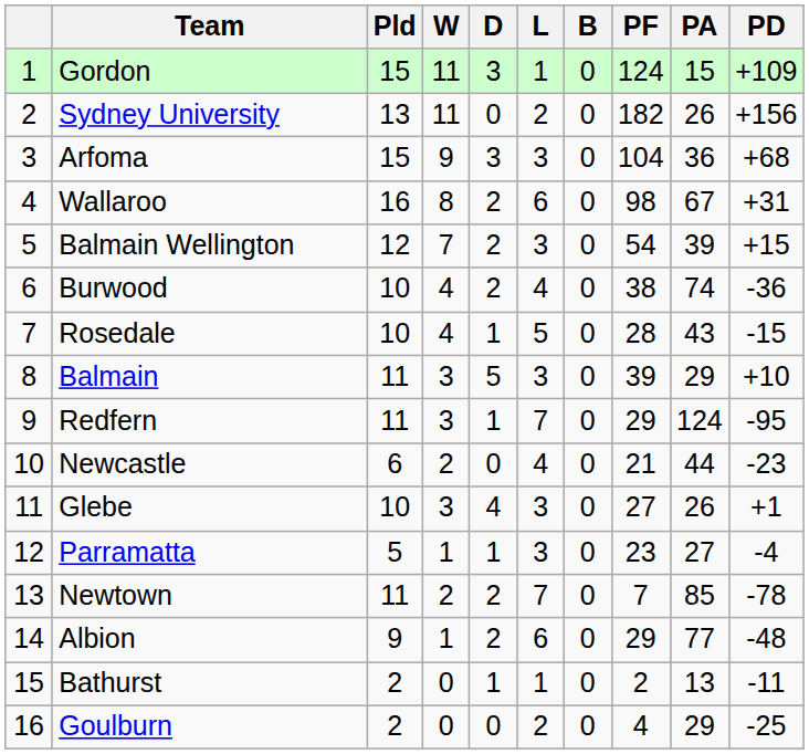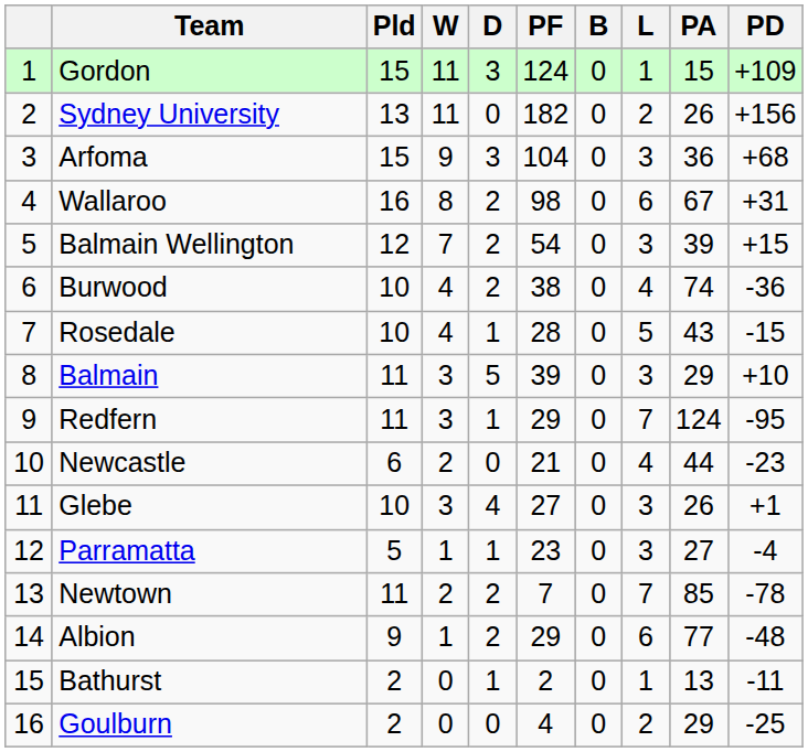columns swapped: L <-> PF
